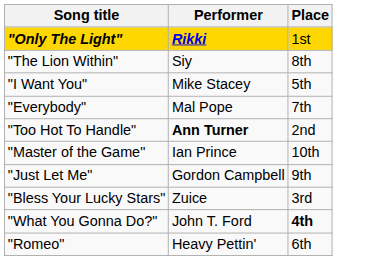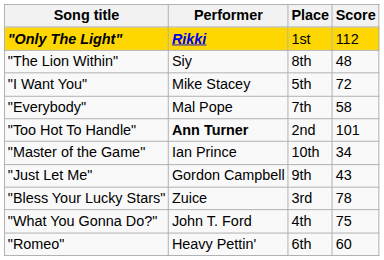+ column: Score | 112 | 48 | 72 | 58 | 101 | 34 | 43 | 78 | 75 | 60
"What You Gonna Do?" | Place: bold -> normal
